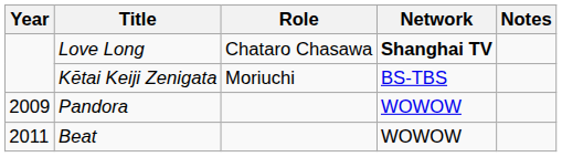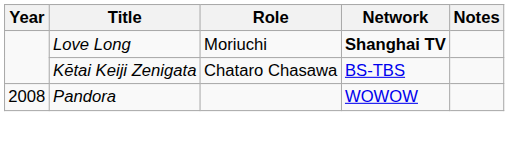Love Long | Role: Chataro Chasawa -> Moriuchi
Kētai Keiji Zenigata | Role: Moriuchi -> Chataro Chasawa
Pandora | Year: 2009 -> 2008
- row: 2011 | Beat | WOWOW
